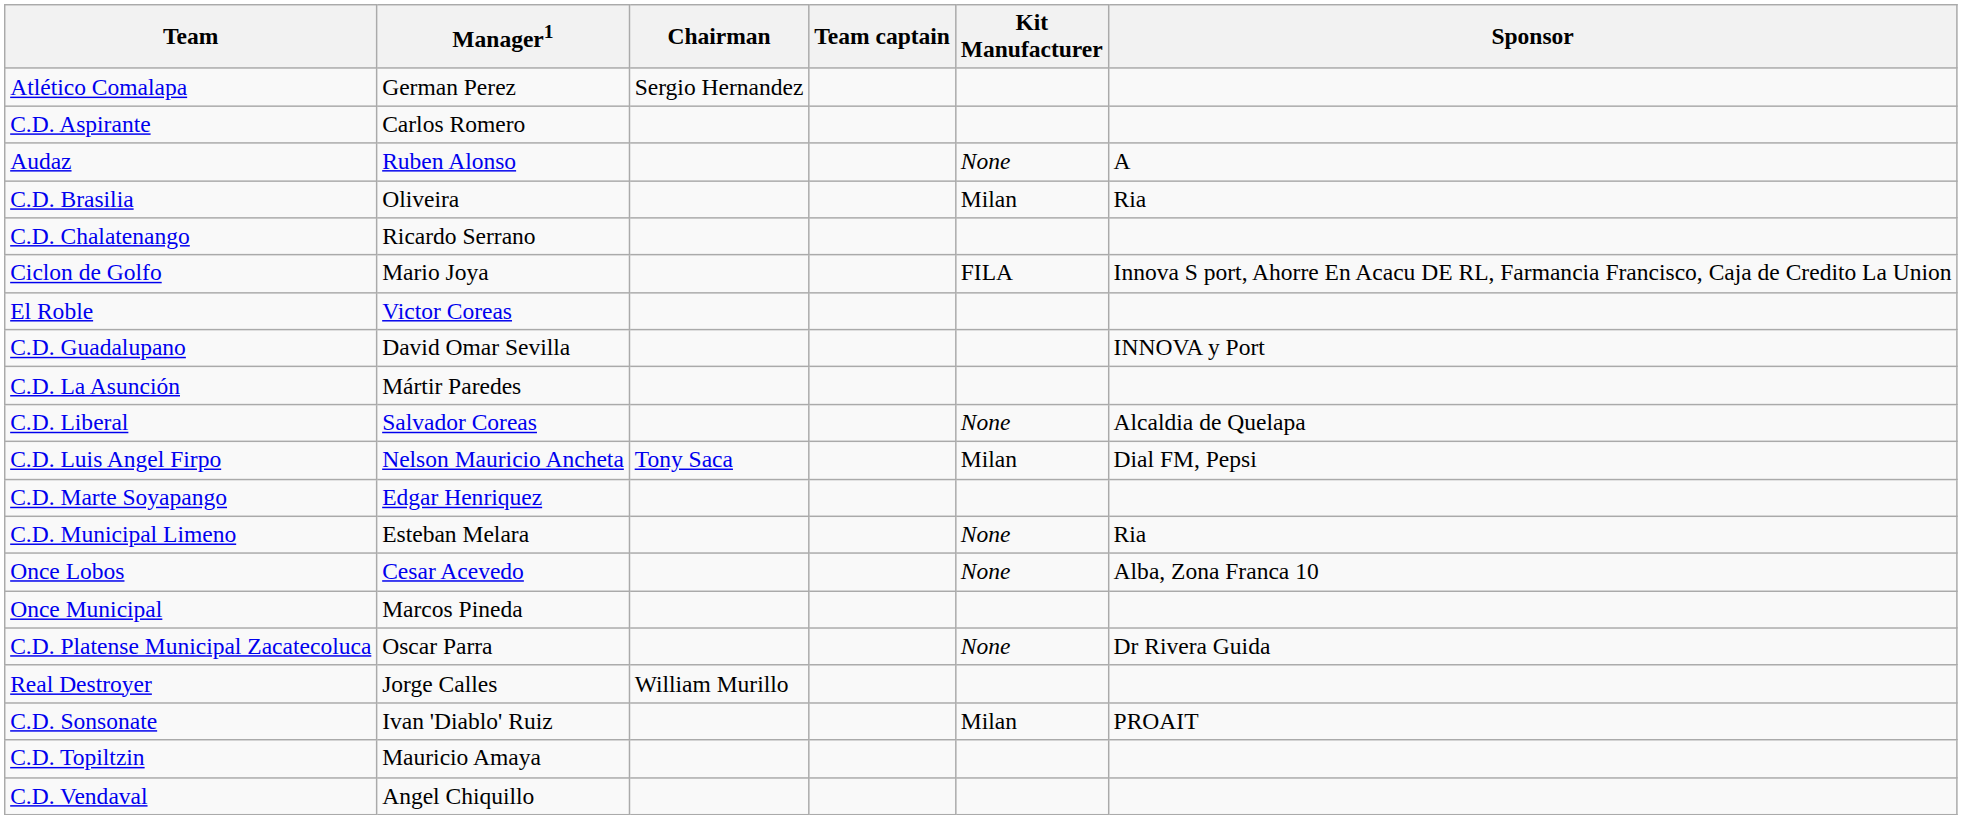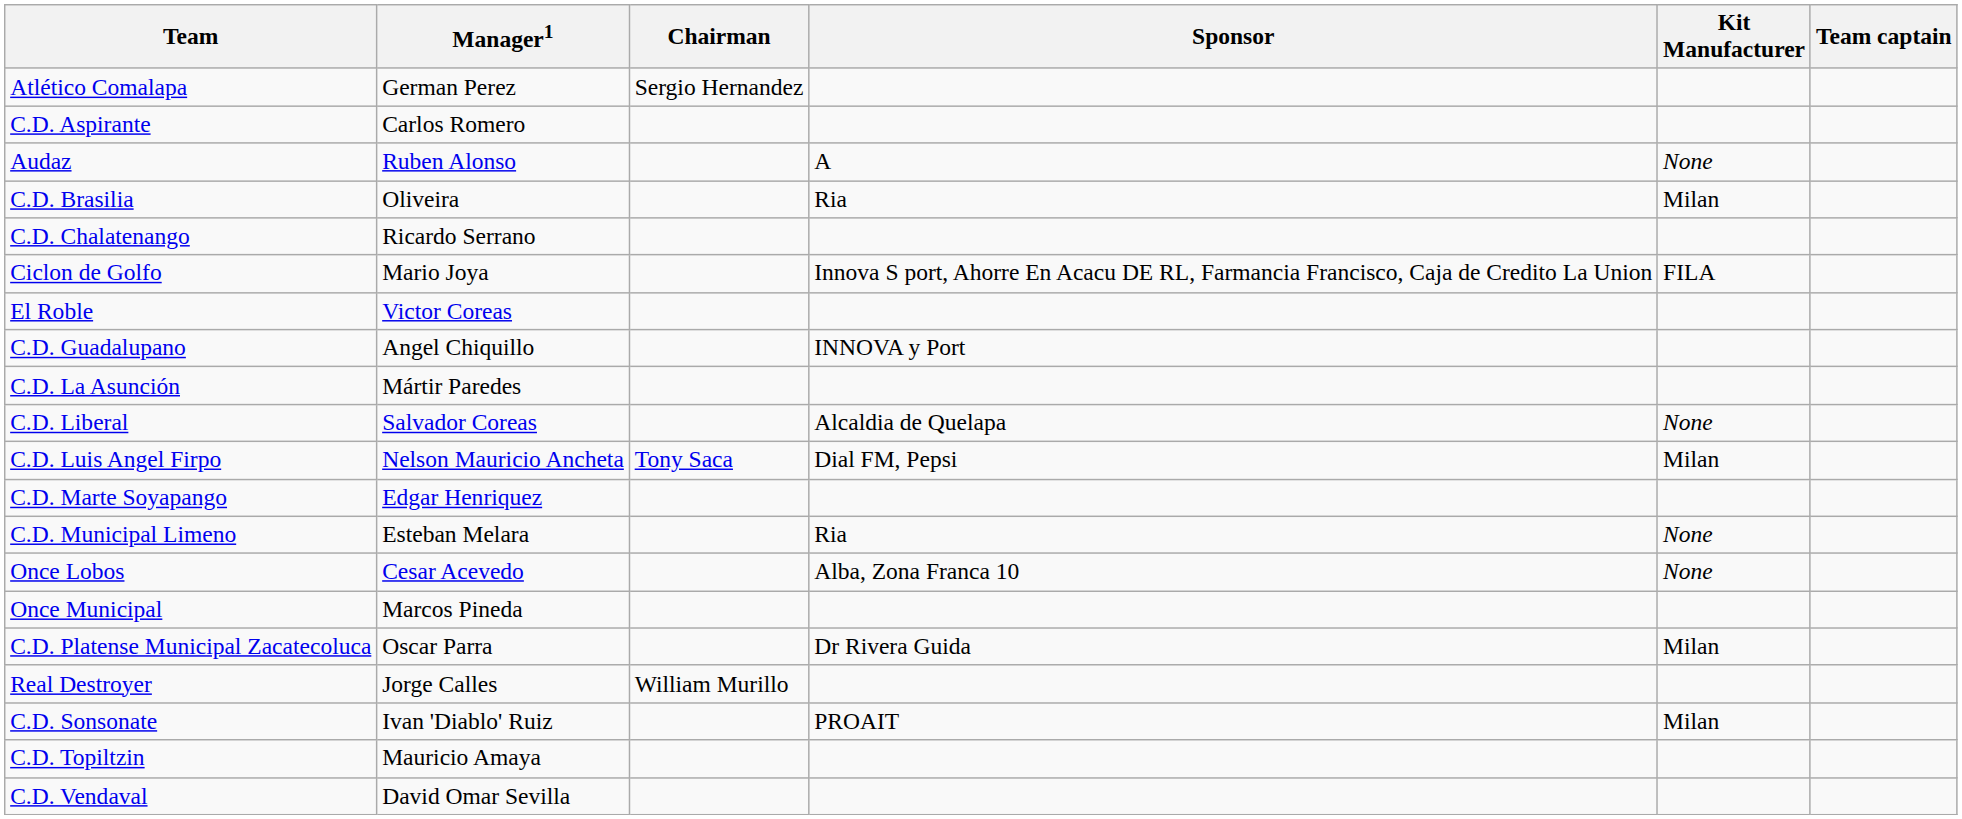columns swapped: Team captain <-> Sponsor
C.D. Guadalupano | Manager1: David Omar Sevilla -> Angel Chiquillo
C.D. Platense Municipal Zacatecoluca | Kit Manufacturer: None -> Milan
C.D. Vendaval | Manager1: Angel Chiquillo -> David Omar Sevilla
